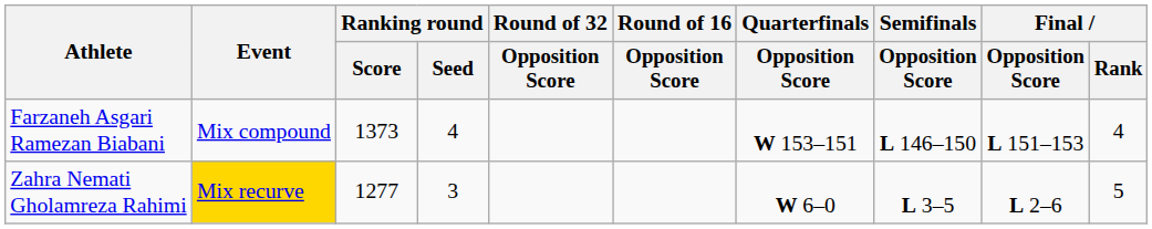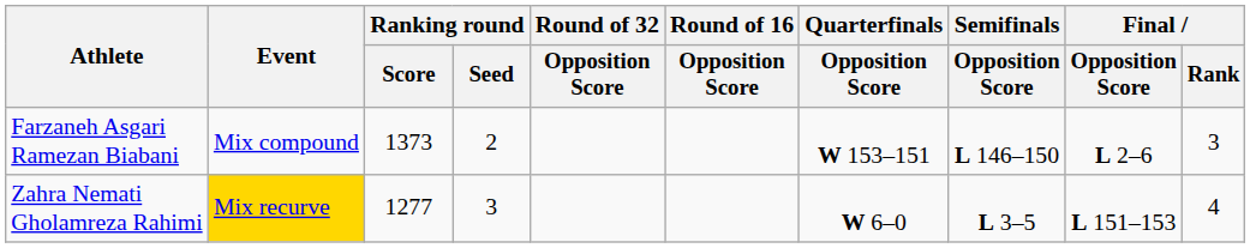Farzaneh Asgari Ramezan Biabani | Ranking round / Seed: 4 -> 2
Farzaneh Asgari Ramezan Biabani | Final / Opposition Score: L 151–153 -> L 2–6
Farzaneh Asgari Ramezan Biabani | Final / Rank: 4 -> 3
Zahra Nemati Gholamreza Rahimi | Final / Opposition Score: L 2–6 -> L 151–153
Zahra Nemati Gholamreza Rahimi | Final / Rank: 5 -> 4
